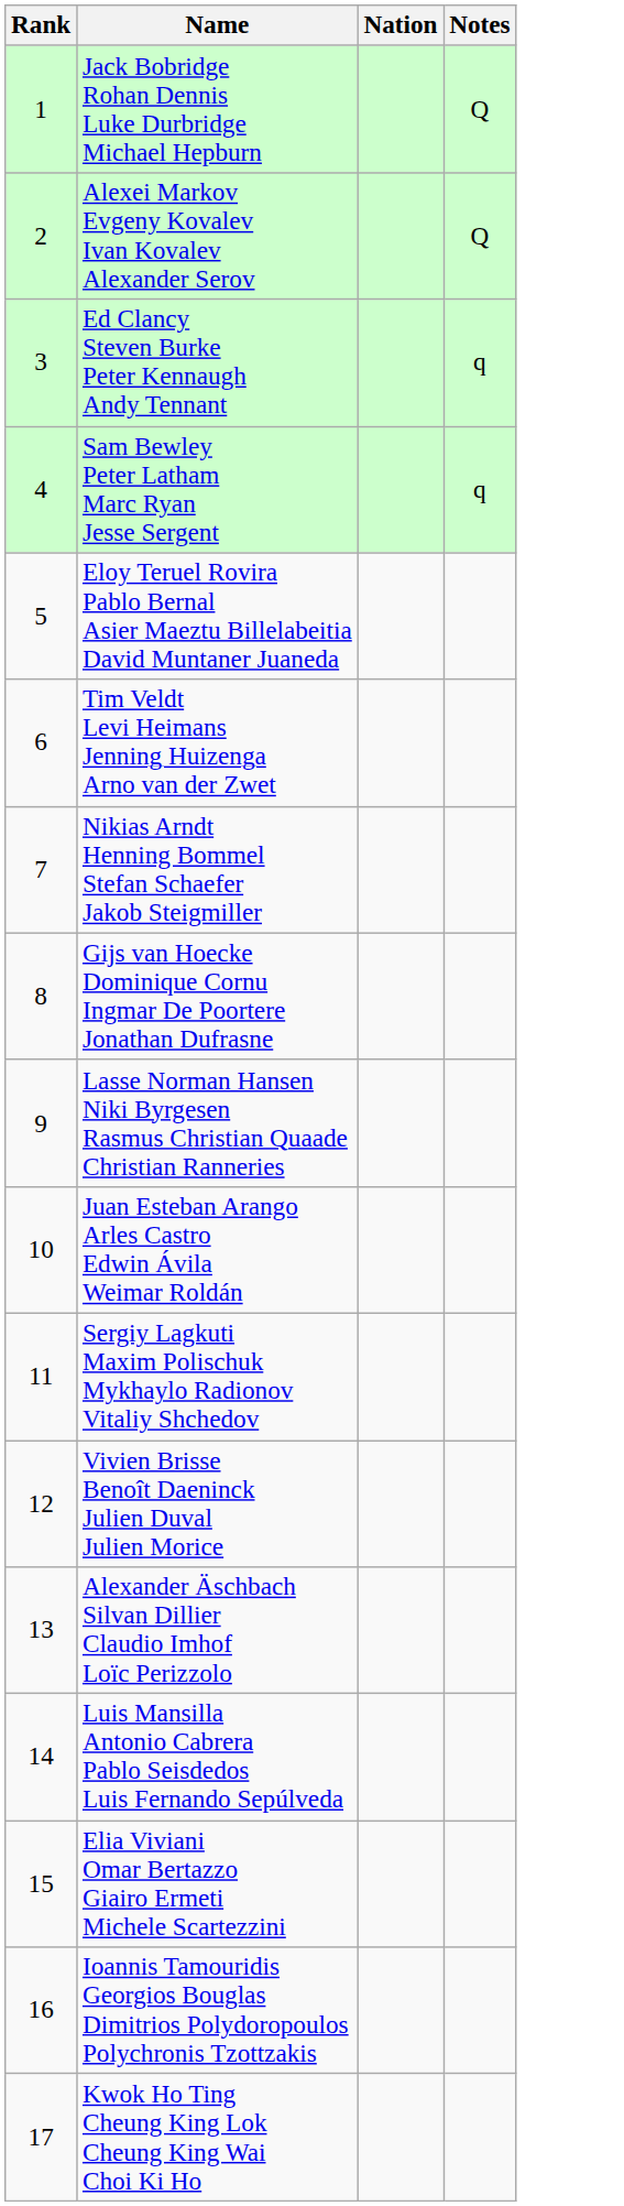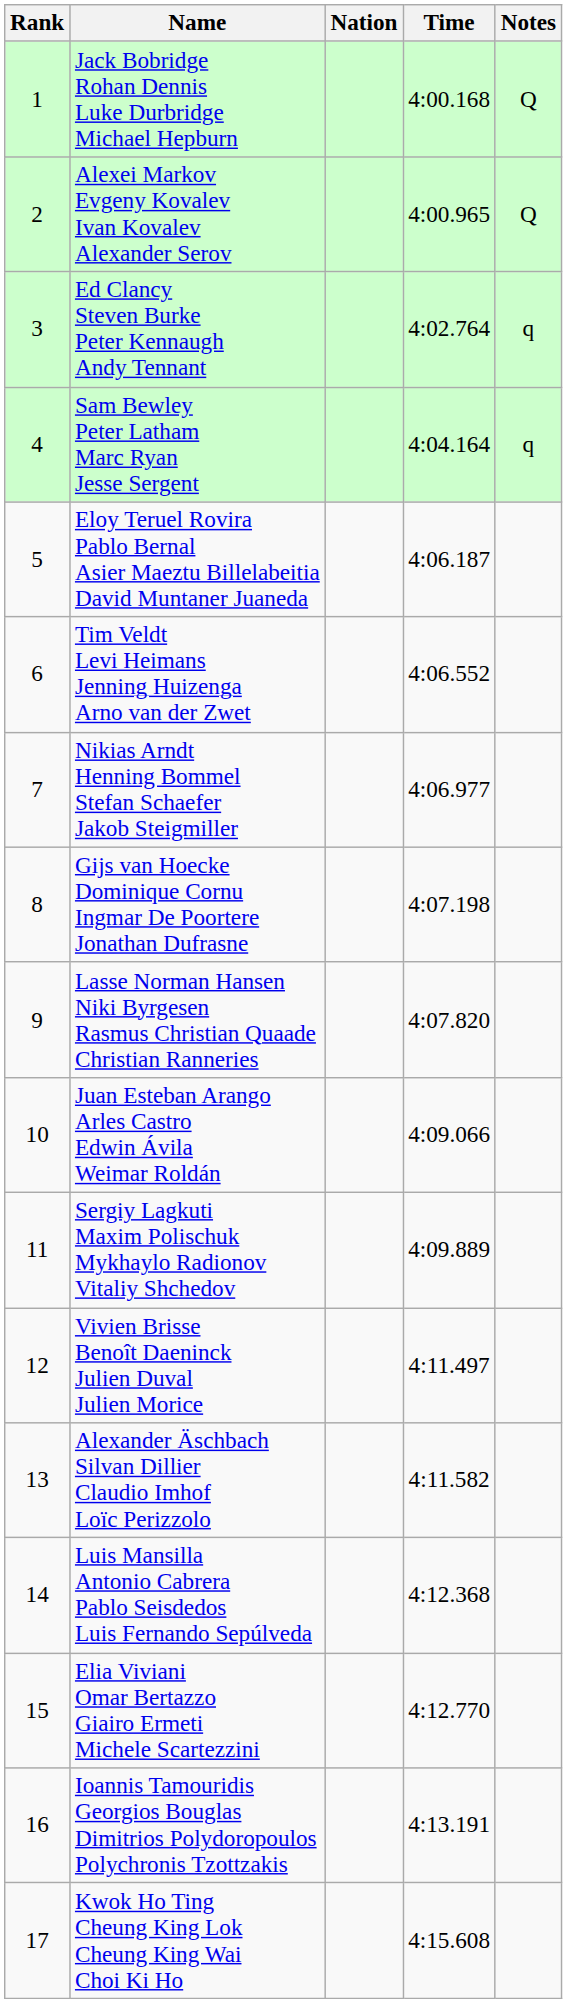+ column: Time | 4:00.168 | 4:00.965 | 4:02.764 | 4:04.164 | 4:06.187 | 4:06.552 | 4:06.977 | 4:07.198 | 4:07.820 | 4:09.066 | 4:09.889 | 4:11.497 | 4:11.582 | 4:12.368 | 4:12.770 | 4:13.191 | 4:15.608
